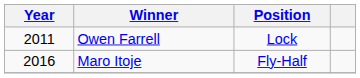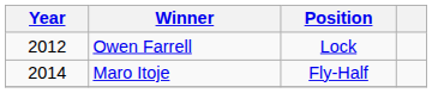Owen Farrell | Year: 2011 -> 2012
Maro Itoje | Year: 2016 -> 2014
